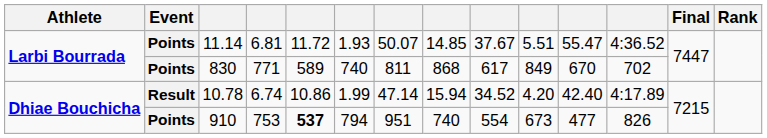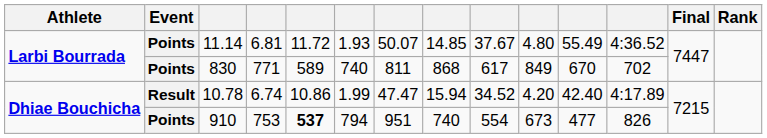11.14 | column 10: 5.51 -> 4.80
11.14 | column 11: 55.47 -> 55.49
10.78 | column 7: 47.14 -> 47.47
